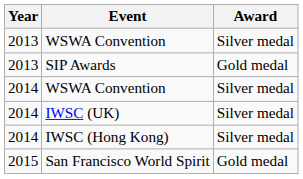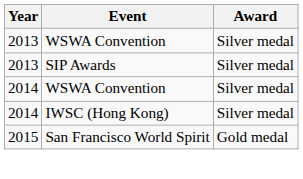SIP Awards | Award: Gold medal -> Silver medal
- row: 2014 | IWSC (UK) | Silver medal
